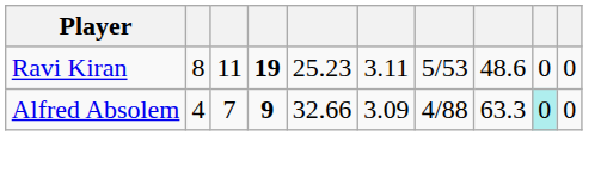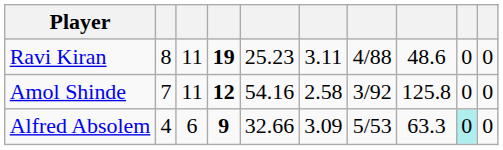Ravi Kiran | column 7: 5/53 -> 4/88
+ row: Amol Shinde | 7 | 11 | 12 | 54.16 | 2.58 | 3/92 | 125.8 | 0 | 0
Alfred Absolem | column 3: 7 -> 6
Alfred Absolem | column 7: 4/88 -> 5/53
